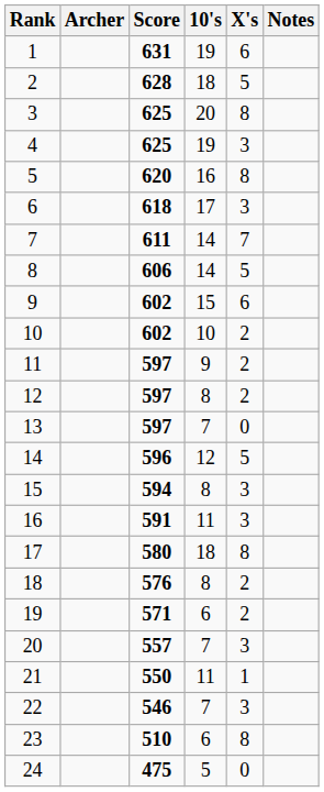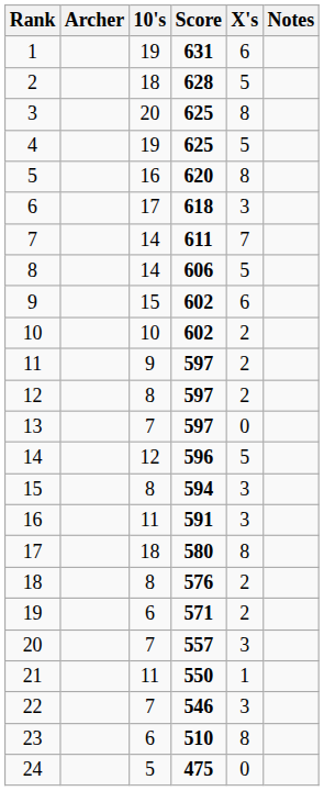columns swapped: Score <-> 10's
4 | X's: 3 -> 5
